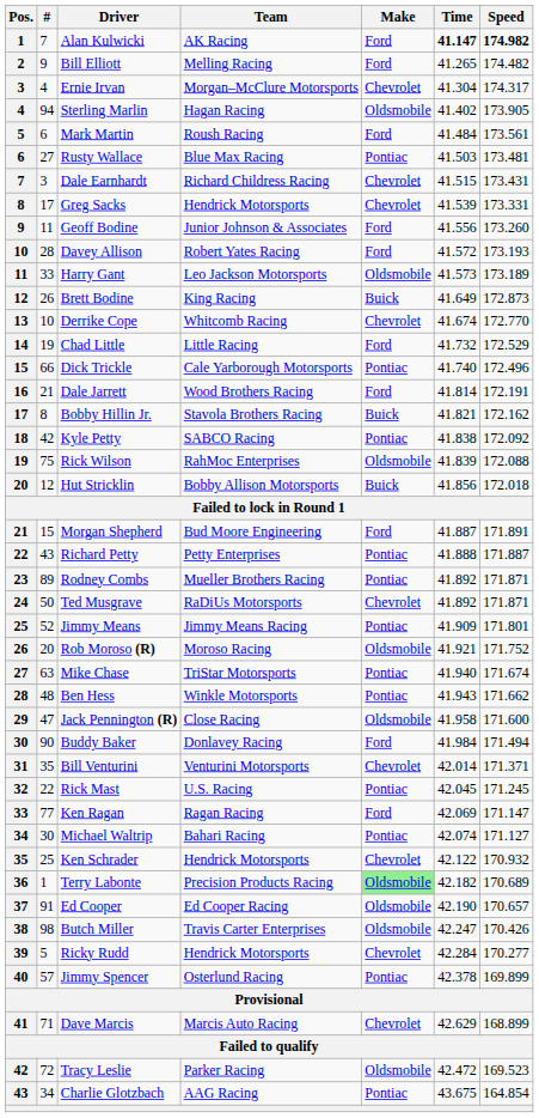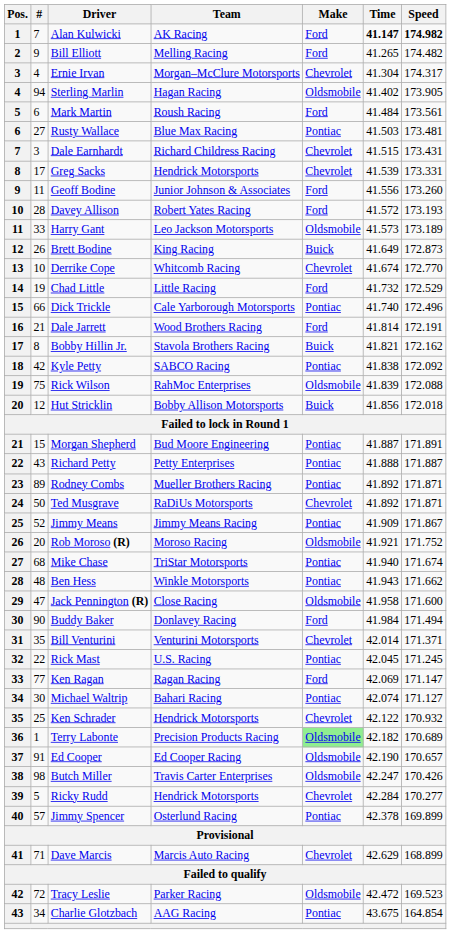Morgan Shepherd | Make: Ford -> Pontiac
Jimmy Means | Speed: 171.801 -> 171.867
Mike Chase | #: 63 -> 68
